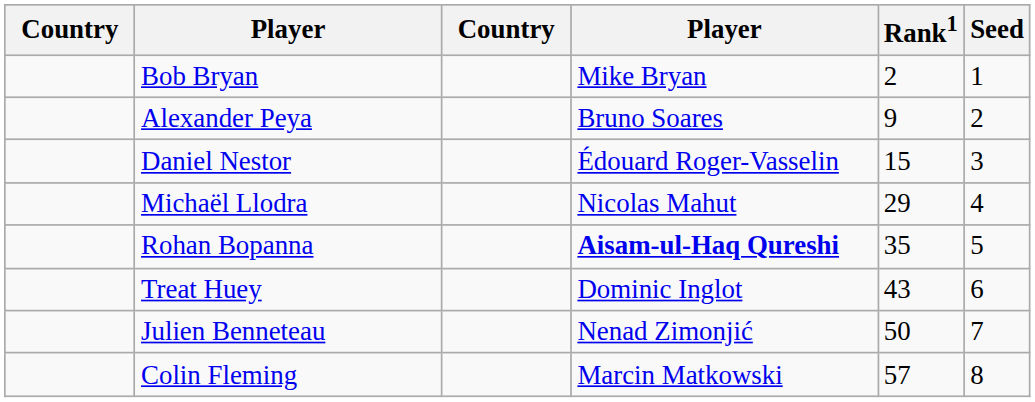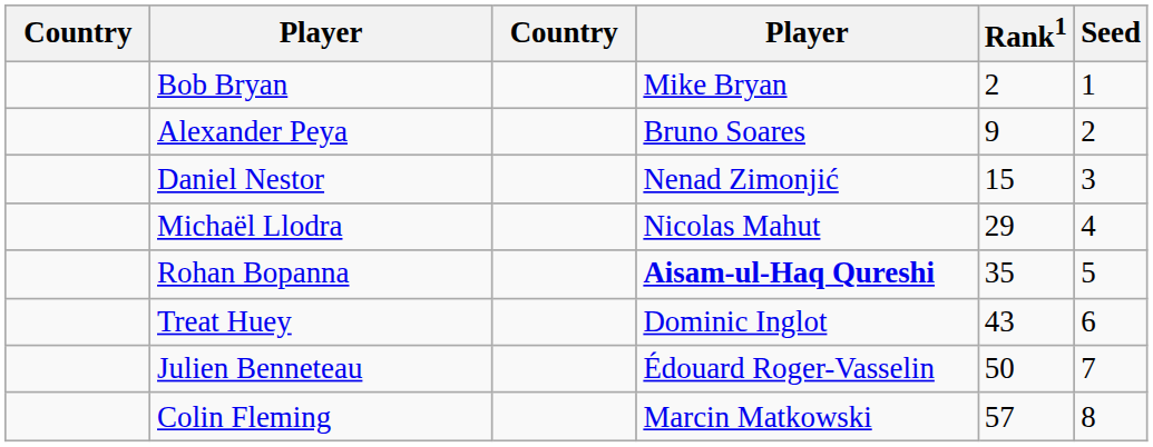Daniel Nestor | column 4: Édouard Roger-Vasselin -> Nenad Zimonjić
Julien Benneteau | column 4: Nenad Zimonjić -> Édouard Roger-Vasselin
